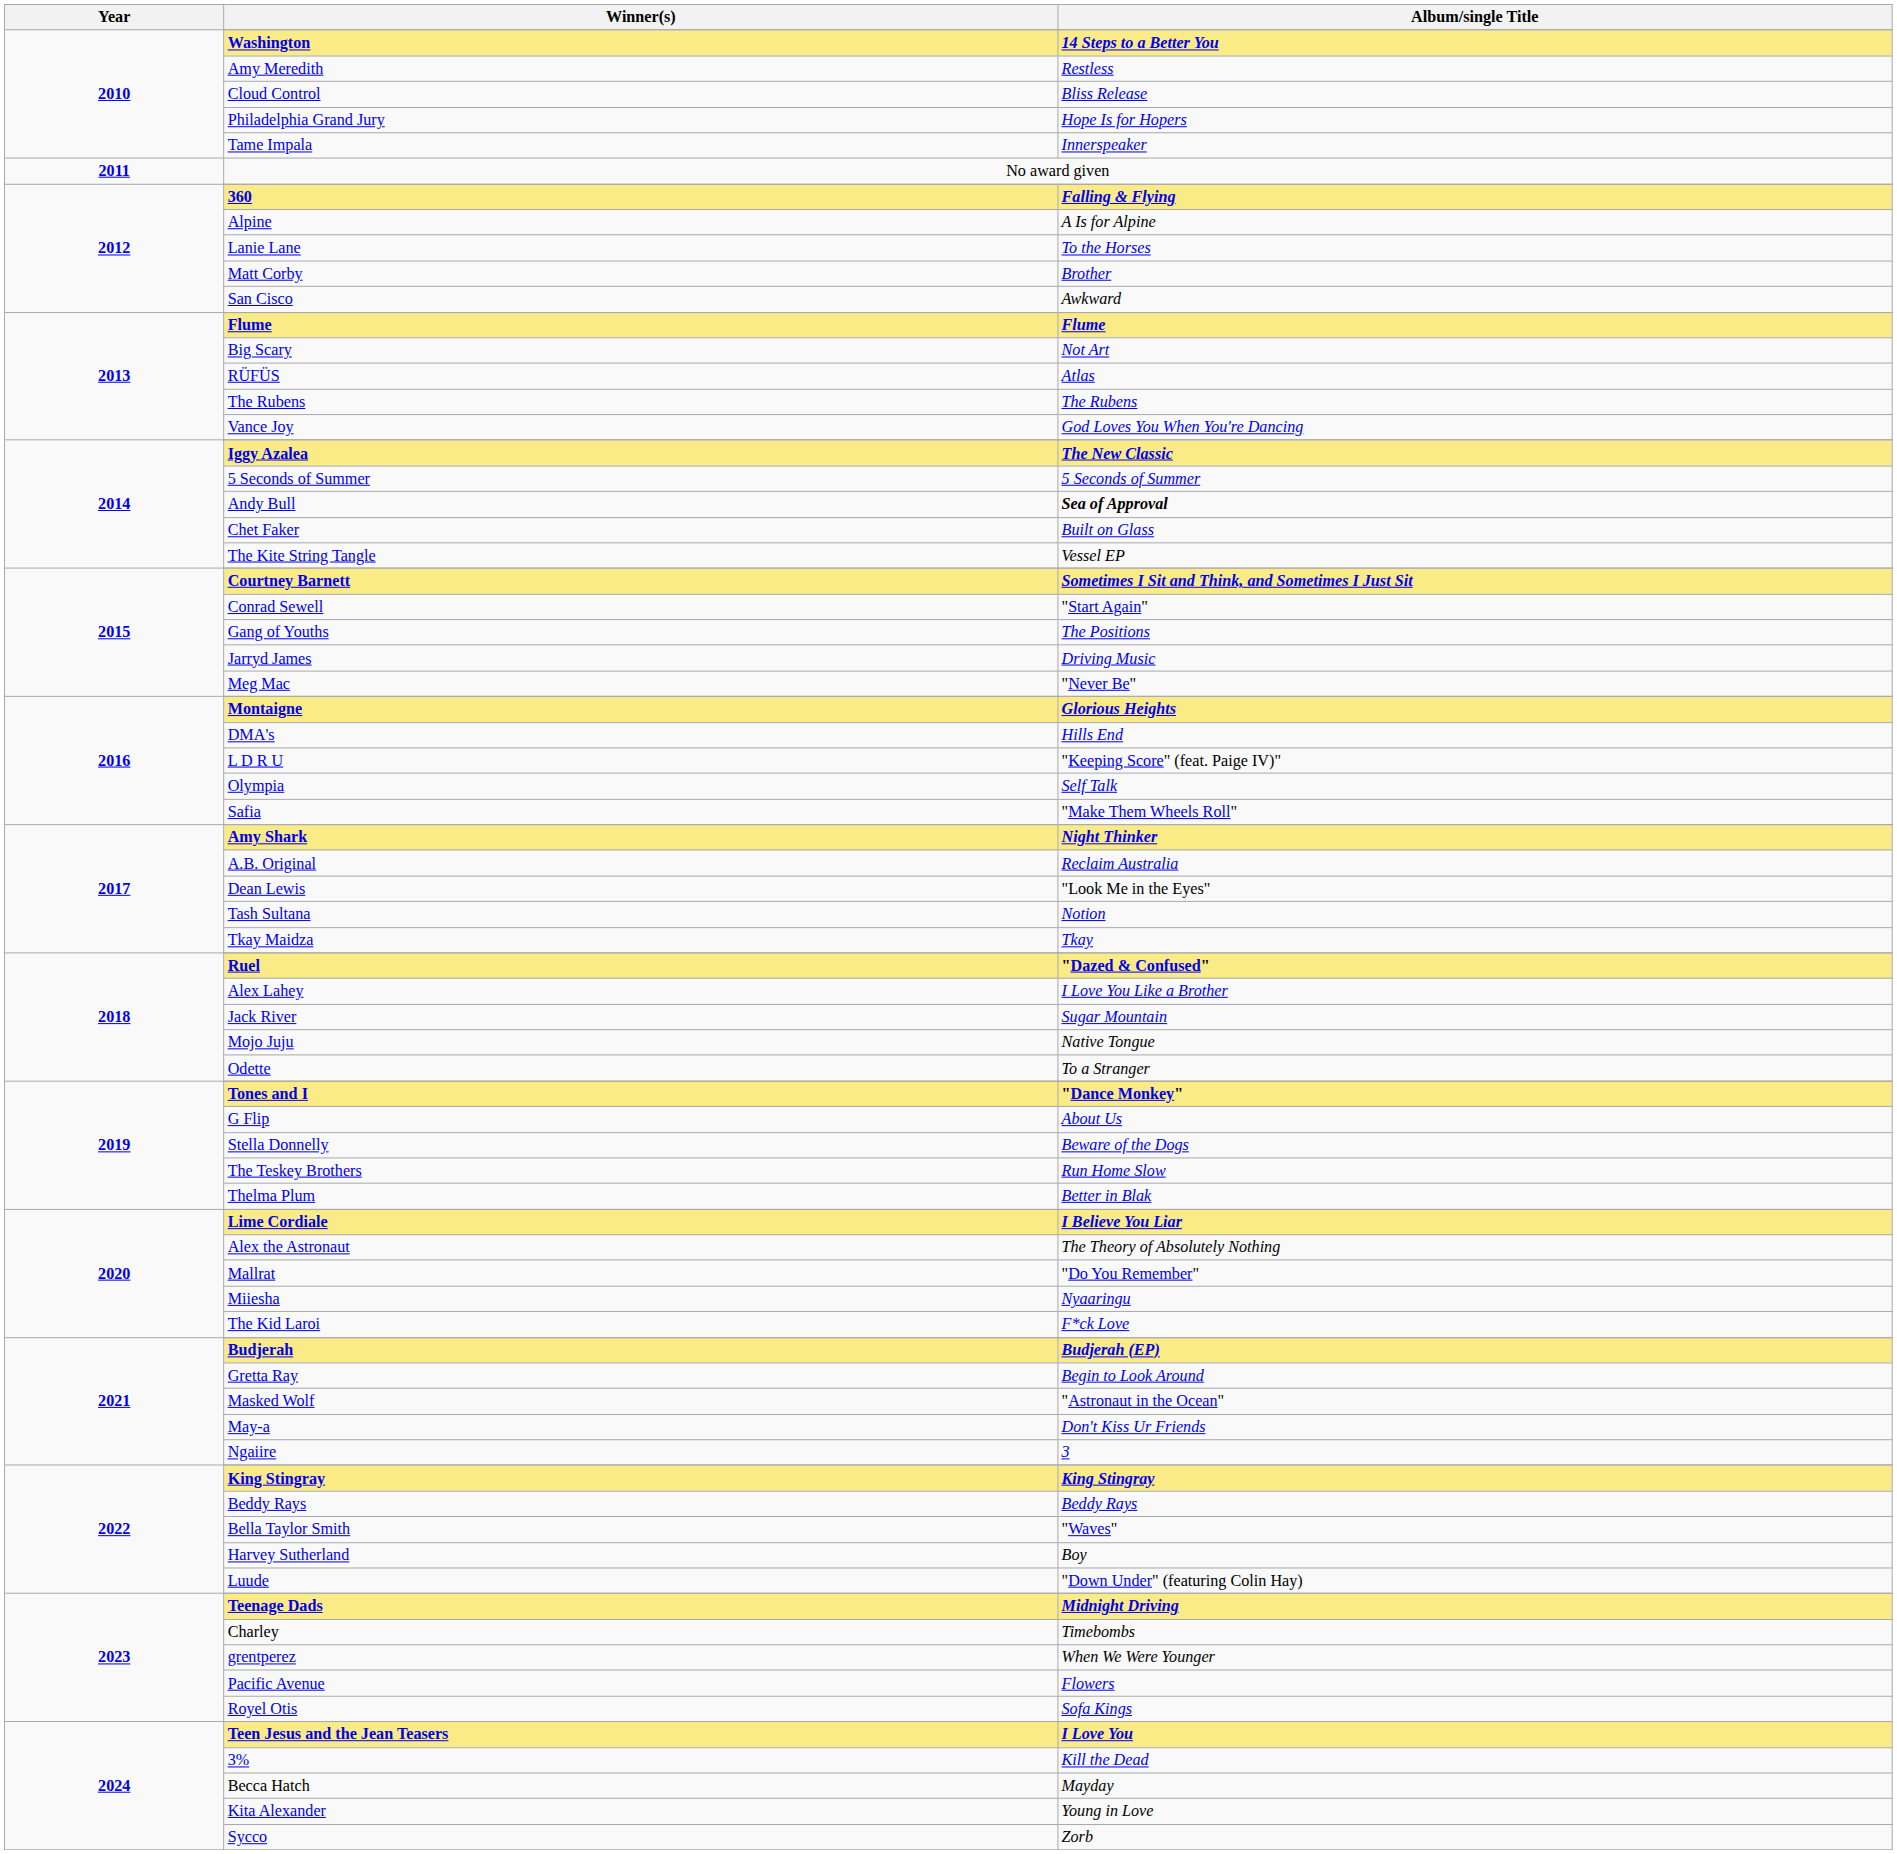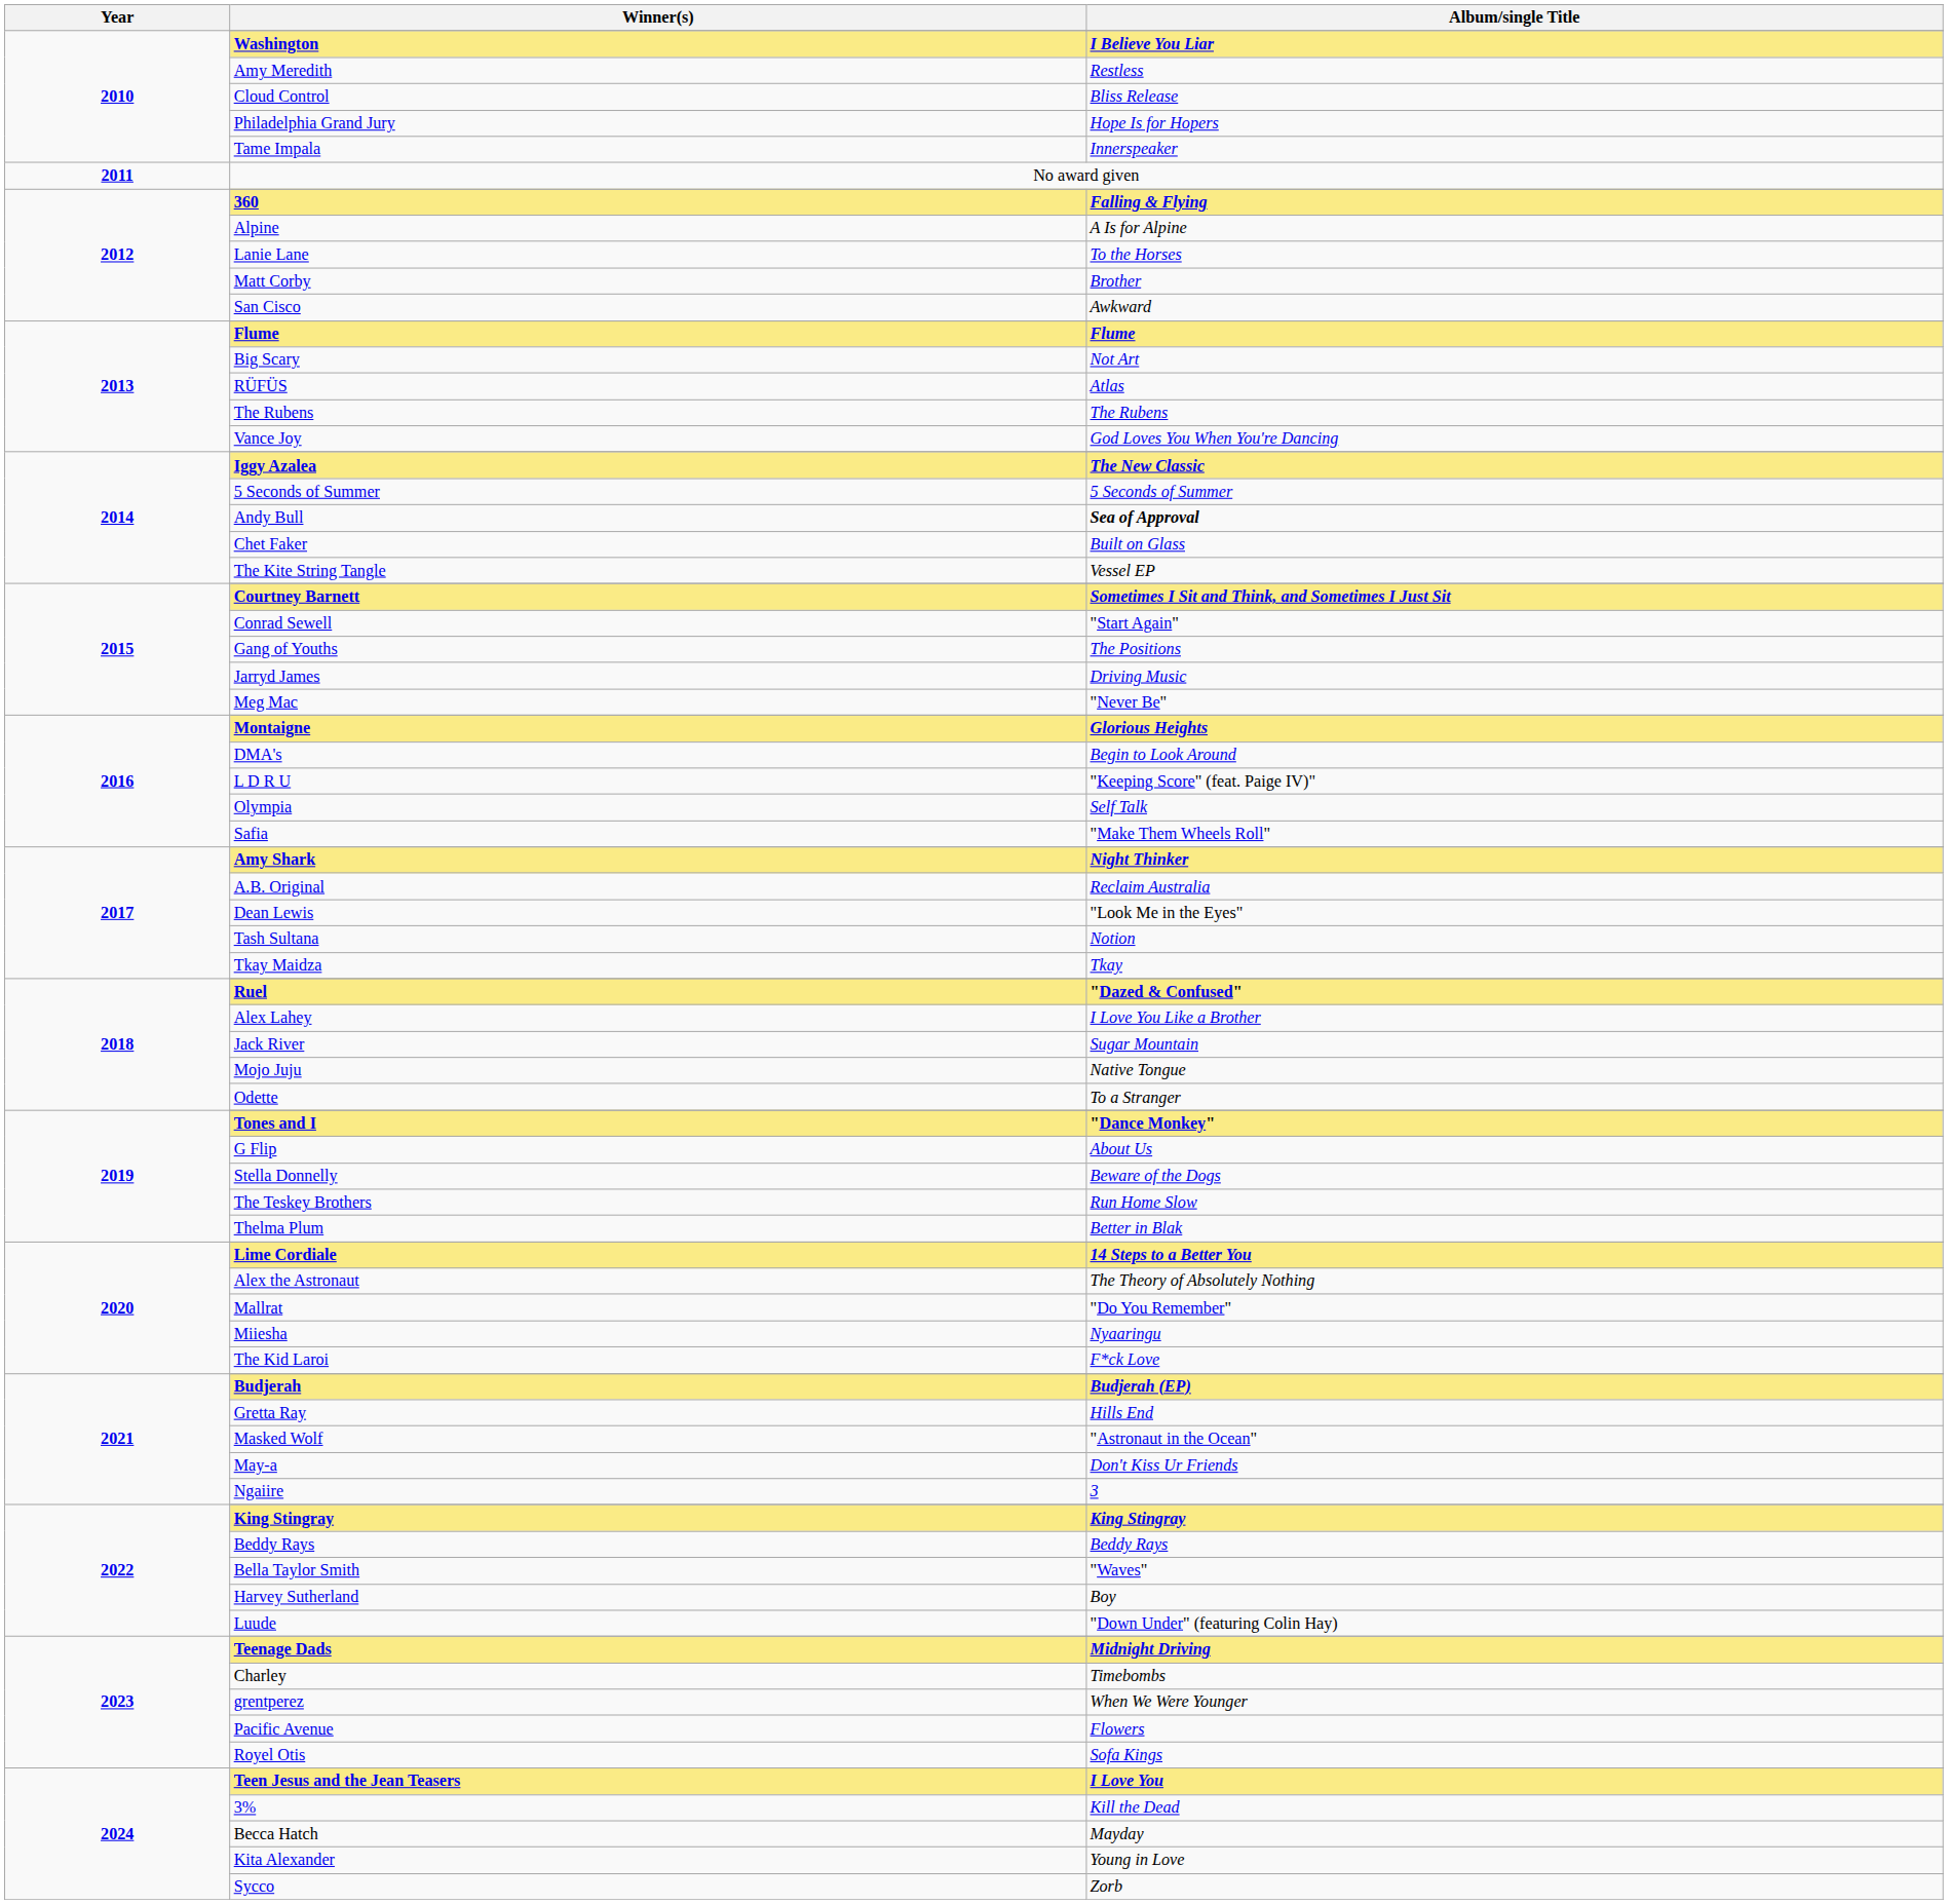Washington | Album/single Title: 14 Steps to a Better You -> I Believe You Liar
DMA's | Album/single Title: Hills End -> Begin to Look Around
Lime Cordiale | Album/single Title: I Believe You Liar -> 14 Steps to a Better You
Gretta Ray | Album/single Title: Begin to Look Around -> Hills End
